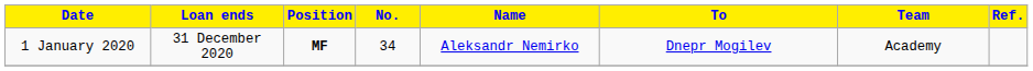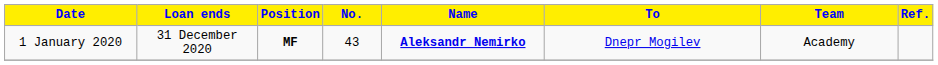1 January 2020 | No.: 34 -> 43
1 January 2020 | Name: normal -> bold
